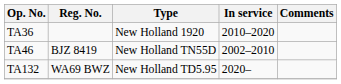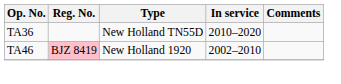TA36 | Type: New Holland 1920 -> New Holland TN55D
TA46 | Reg. No.: no background -> pink background
TA46 | Type: New Holland TN55D -> New Holland 1920
- row: TA132 | WA69 BWZ | New Holland TD5.95 | 2020–
